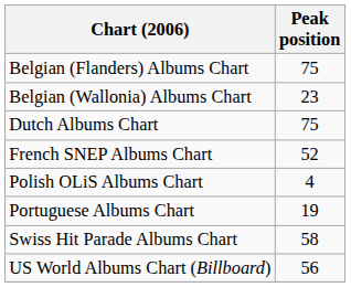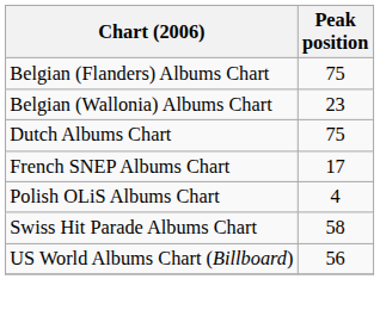French SNEP Albums Chart | Peak position: 52 -> 17
- row: Portuguese Albums Chart | 19
